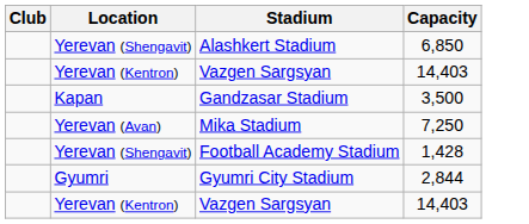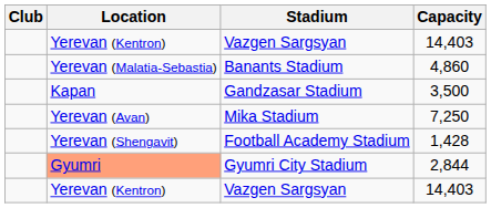- row: Yerevan (Shengavit) | Alashkert Stadium | 6,850
+ row: Yerevan (Malatia-Sebastia) | Banants Stadium | 4,860
Gyumri City Stadium | Location: no background -> lightsalmon background
